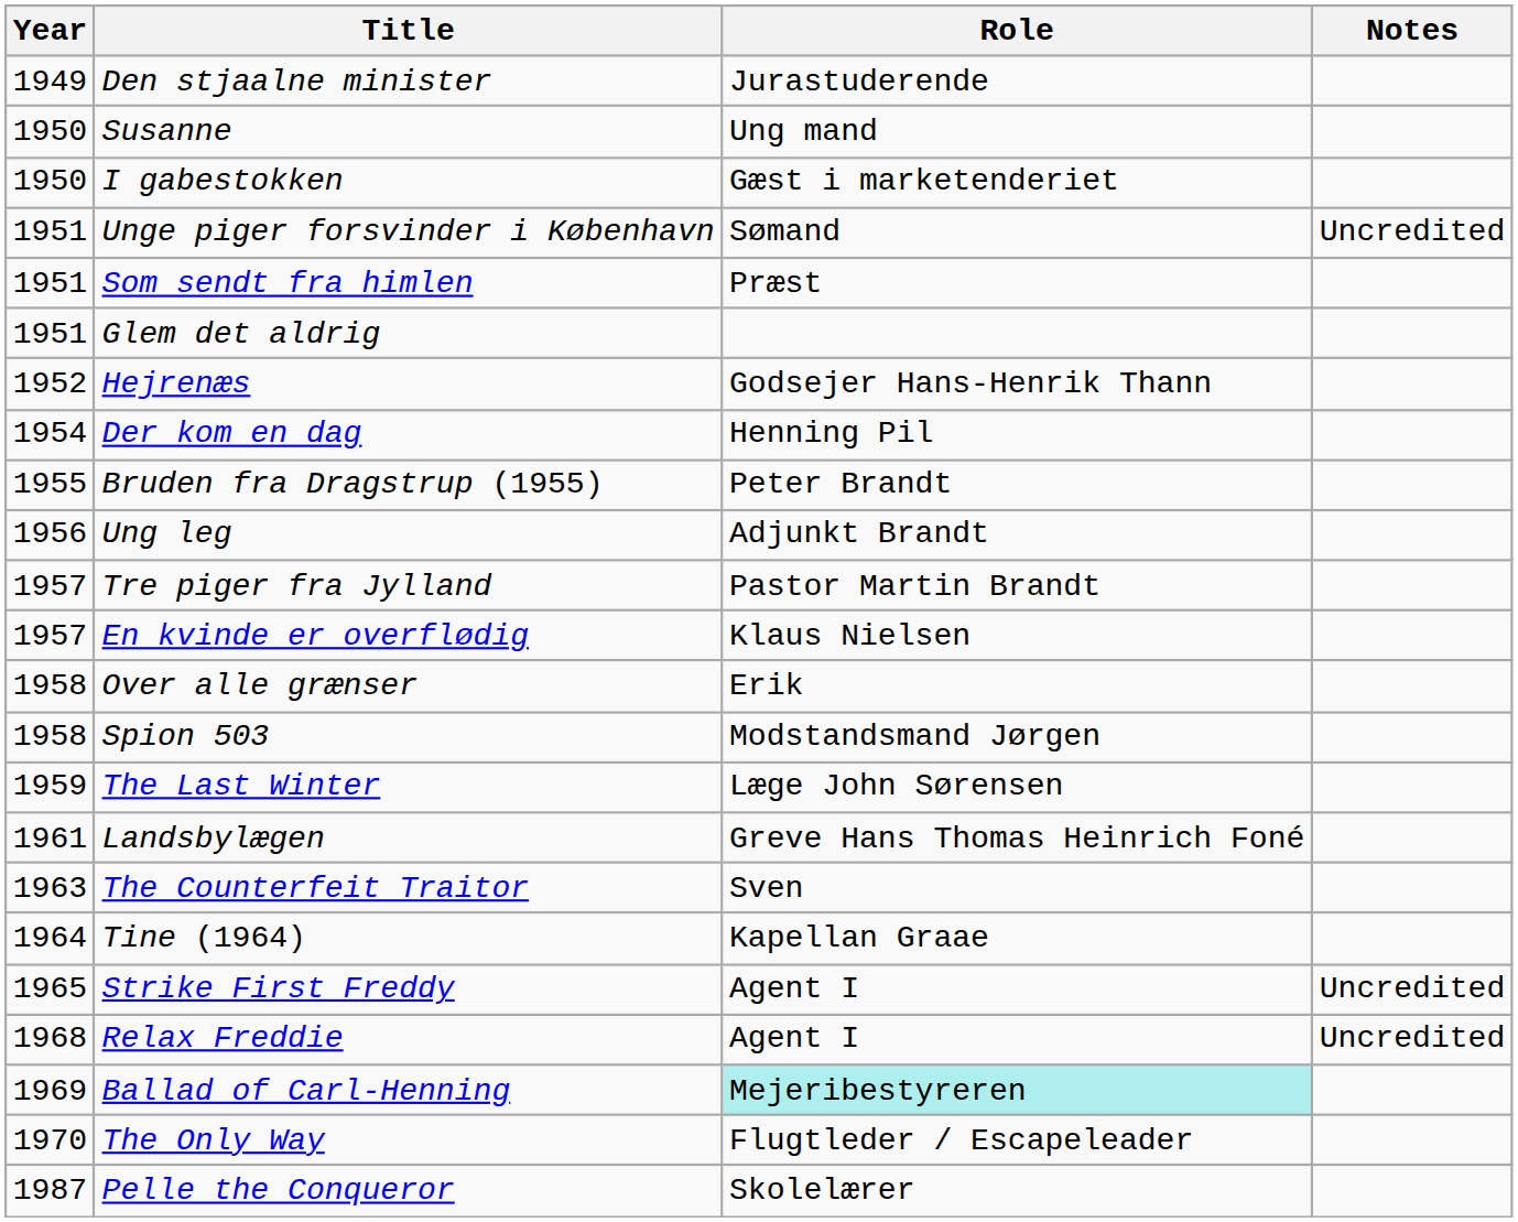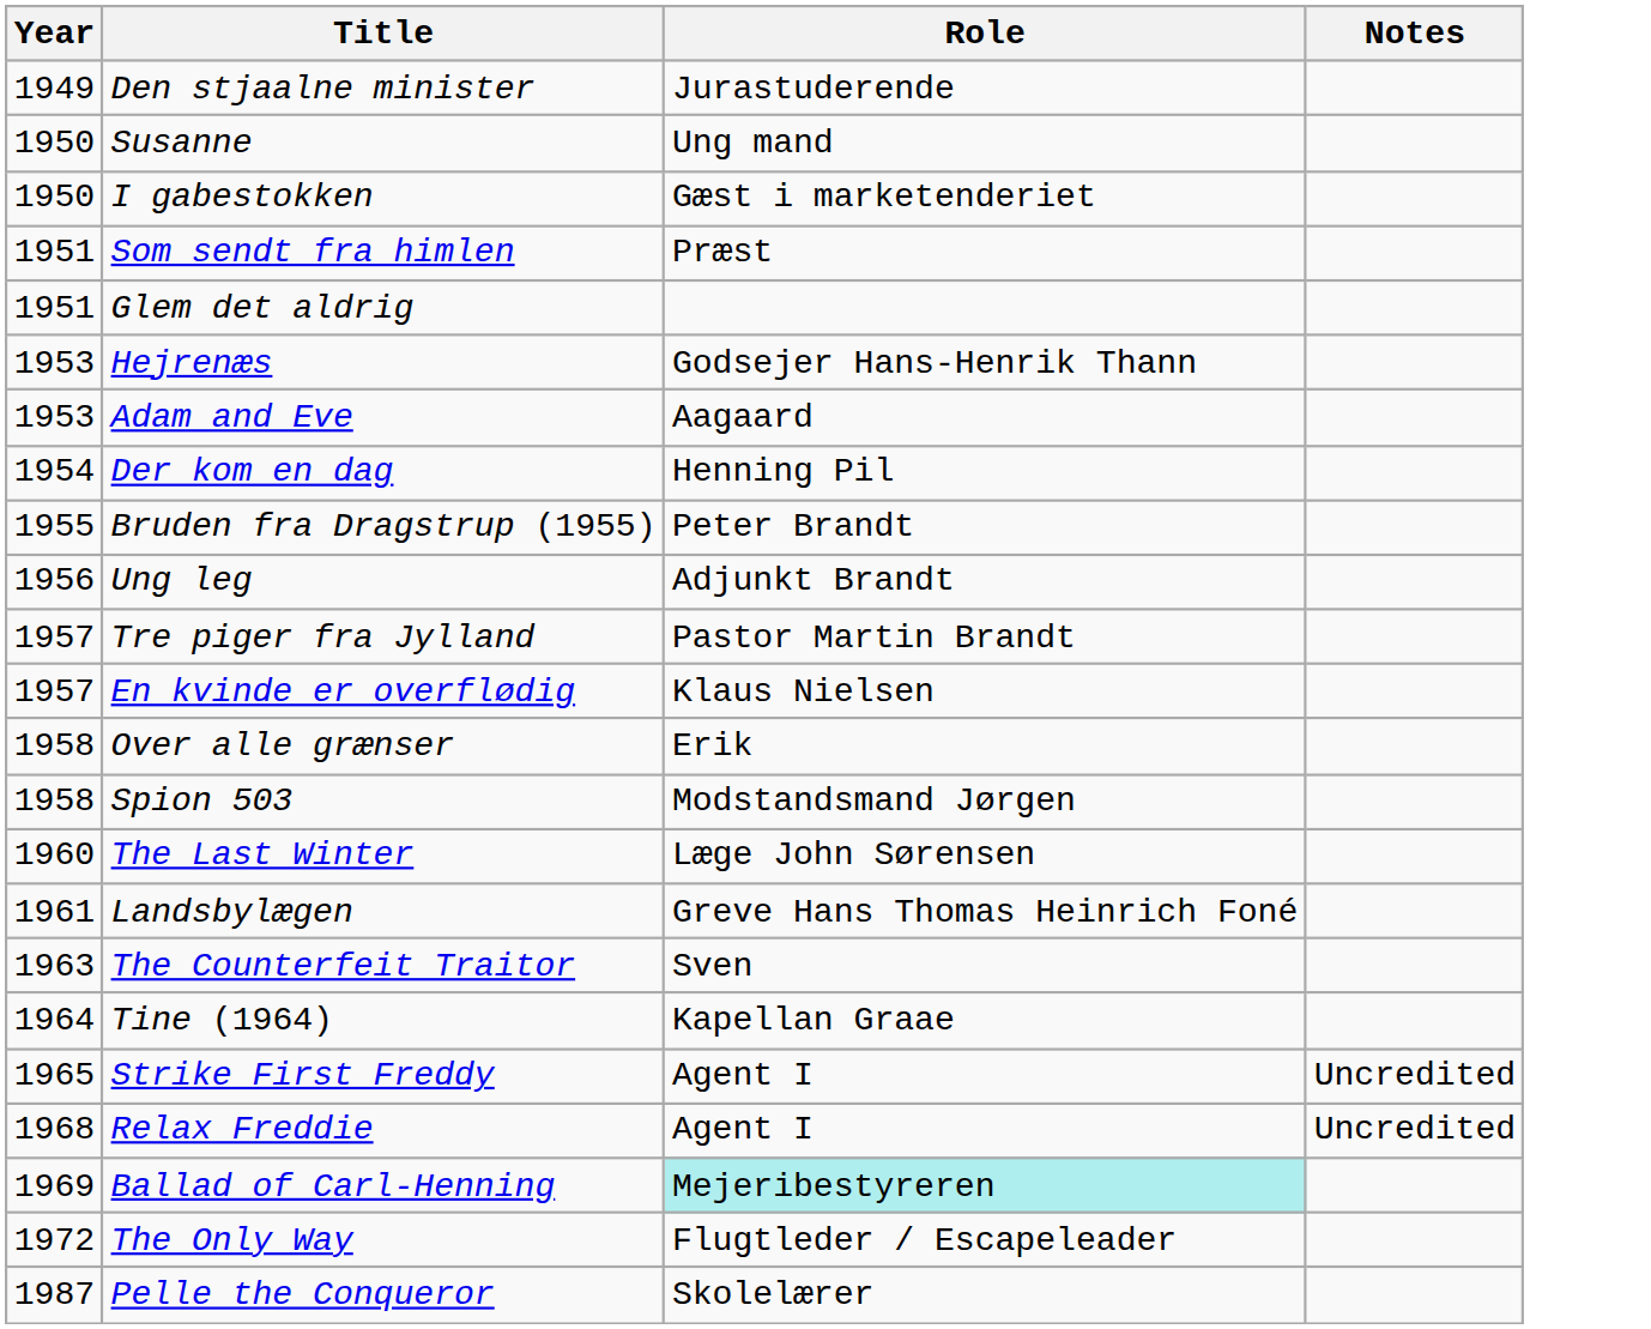- row: 1951 | Unge piger forsvinder i København | Sømand | Uncredited
Hejrenæs | Year: 1952 -> 1953
+ row: 1953 | Adam and Eve | Aagaard
The Last Winter | Year: 1959 -> 1960
The Only Way | Year: 1970 -> 1972
